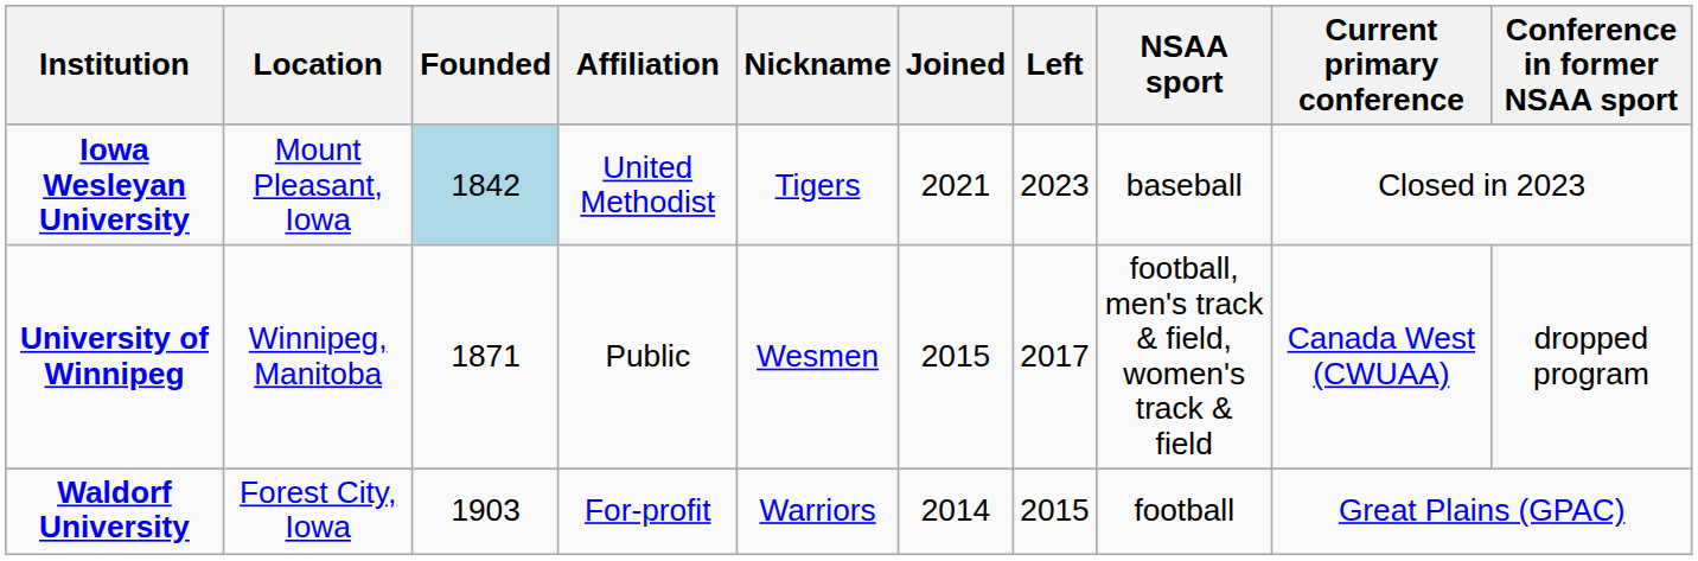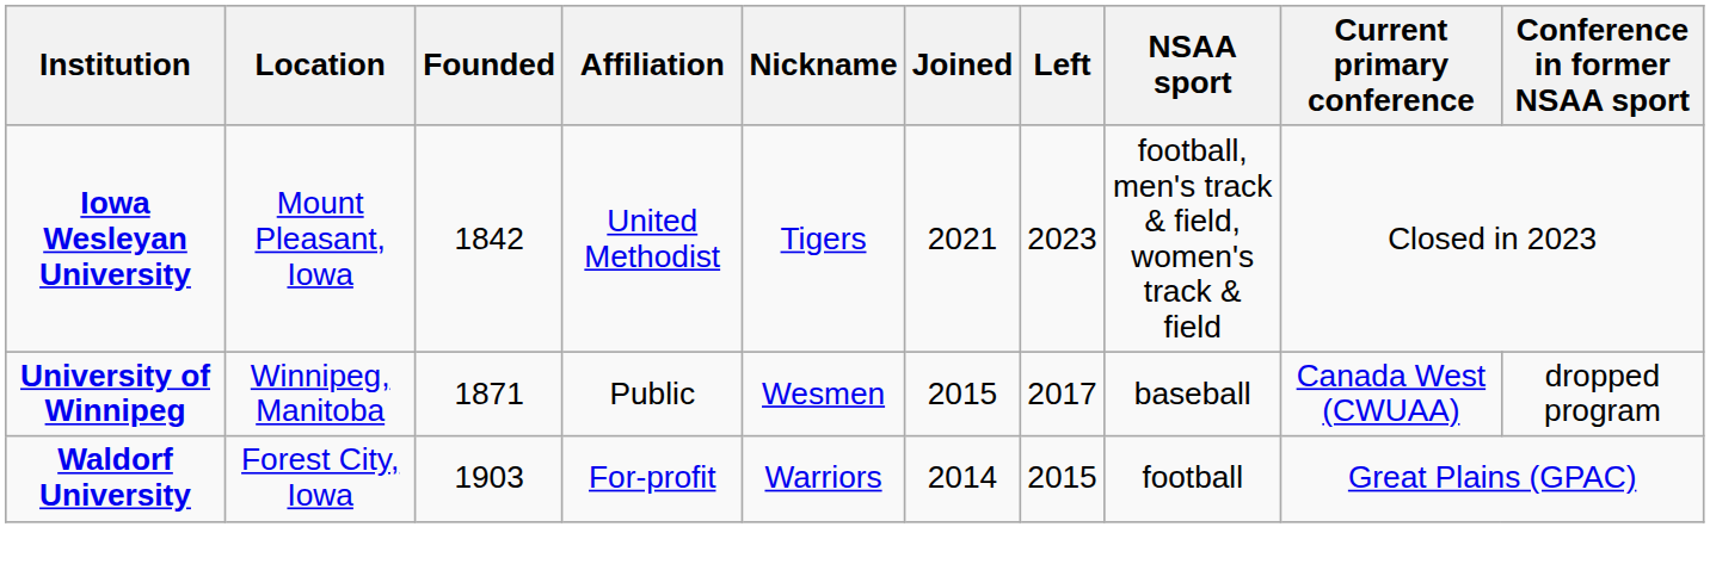Iowa Wesleyan University | Founded: lightblue background -> no background
Iowa Wesleyan University | NSAA sport: baseball -> football, men's track & field, women's track & field
University of Winnipeg | NSAA sport: football, men's track & field, women's track & field -> baseball
